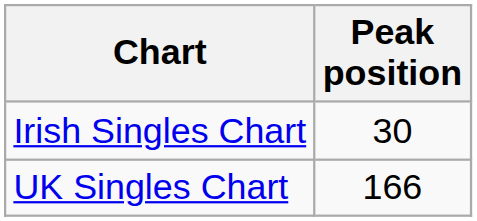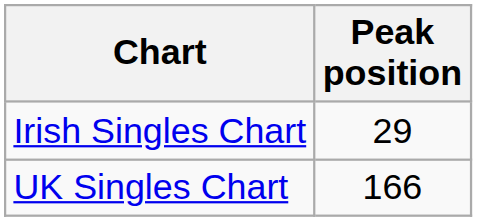Irish Singles Chart | Peak position: 30 -> 29
